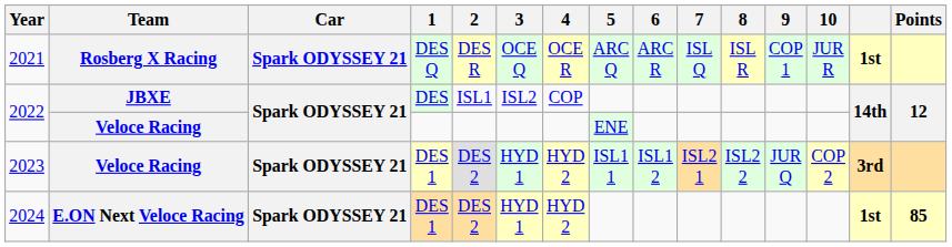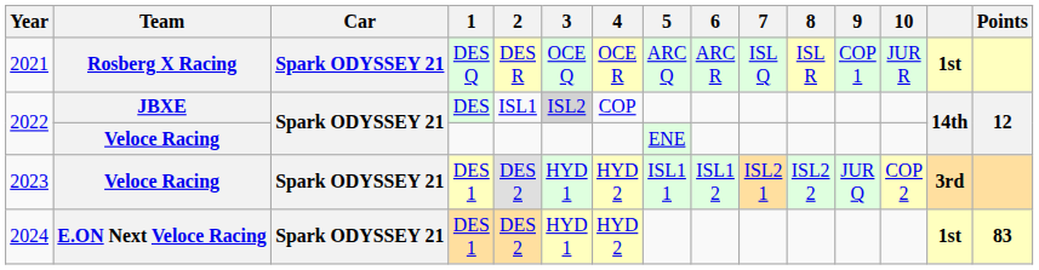2022 / JBXE | 3: no background -> lightgrey background
2024 | Points: 85 -> 83
